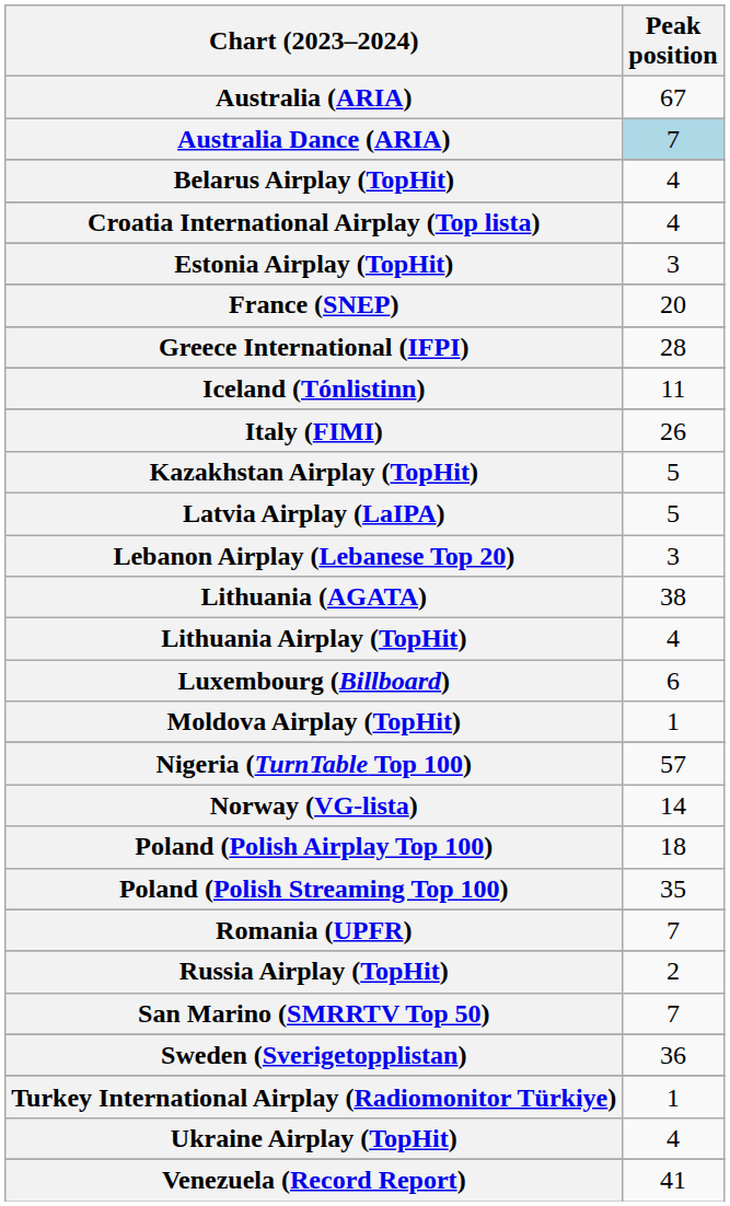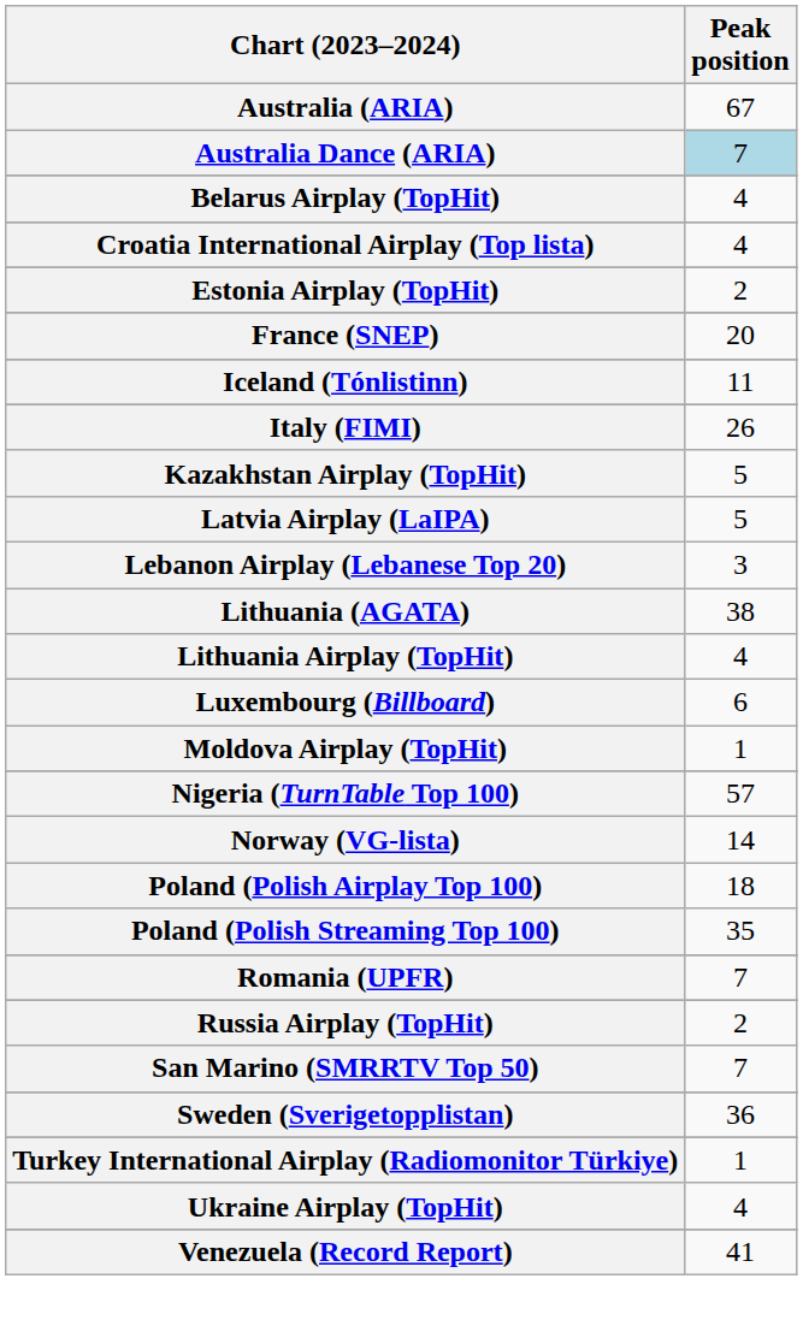Estonia Airplay (TopHit) | Peak position: 3 -> 2
- row: Greece International (IFPI) | 28
